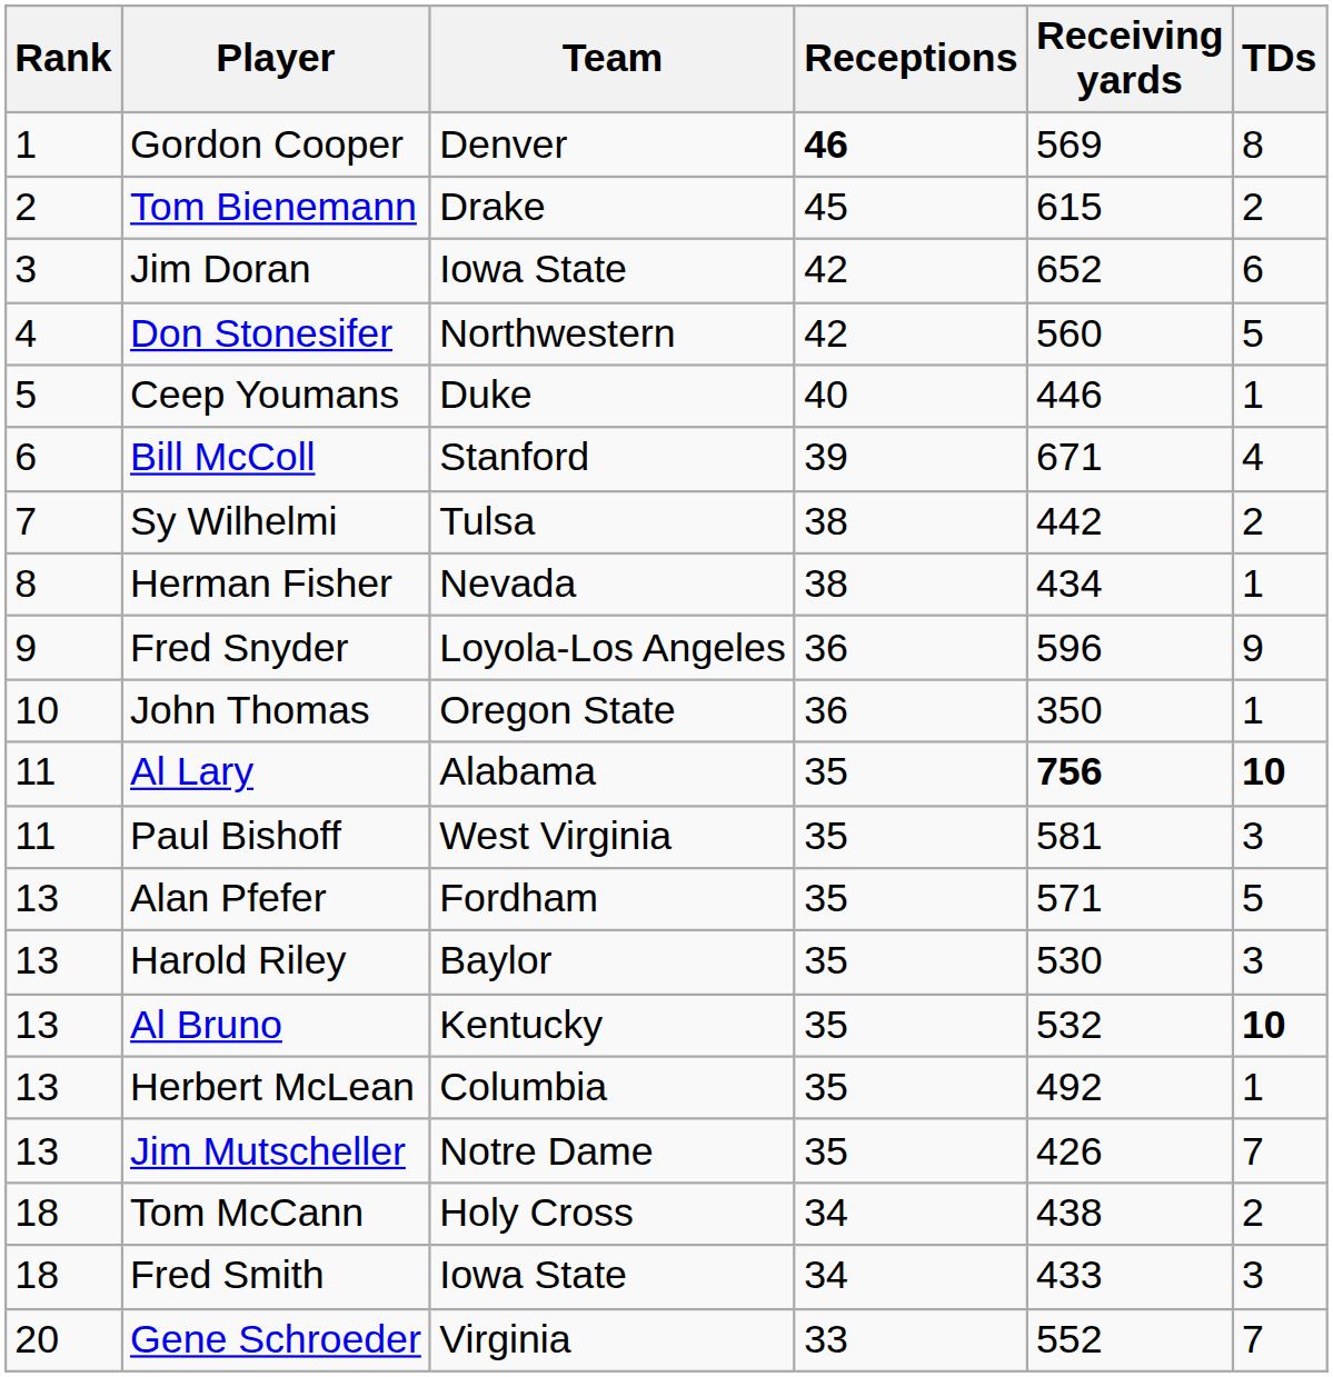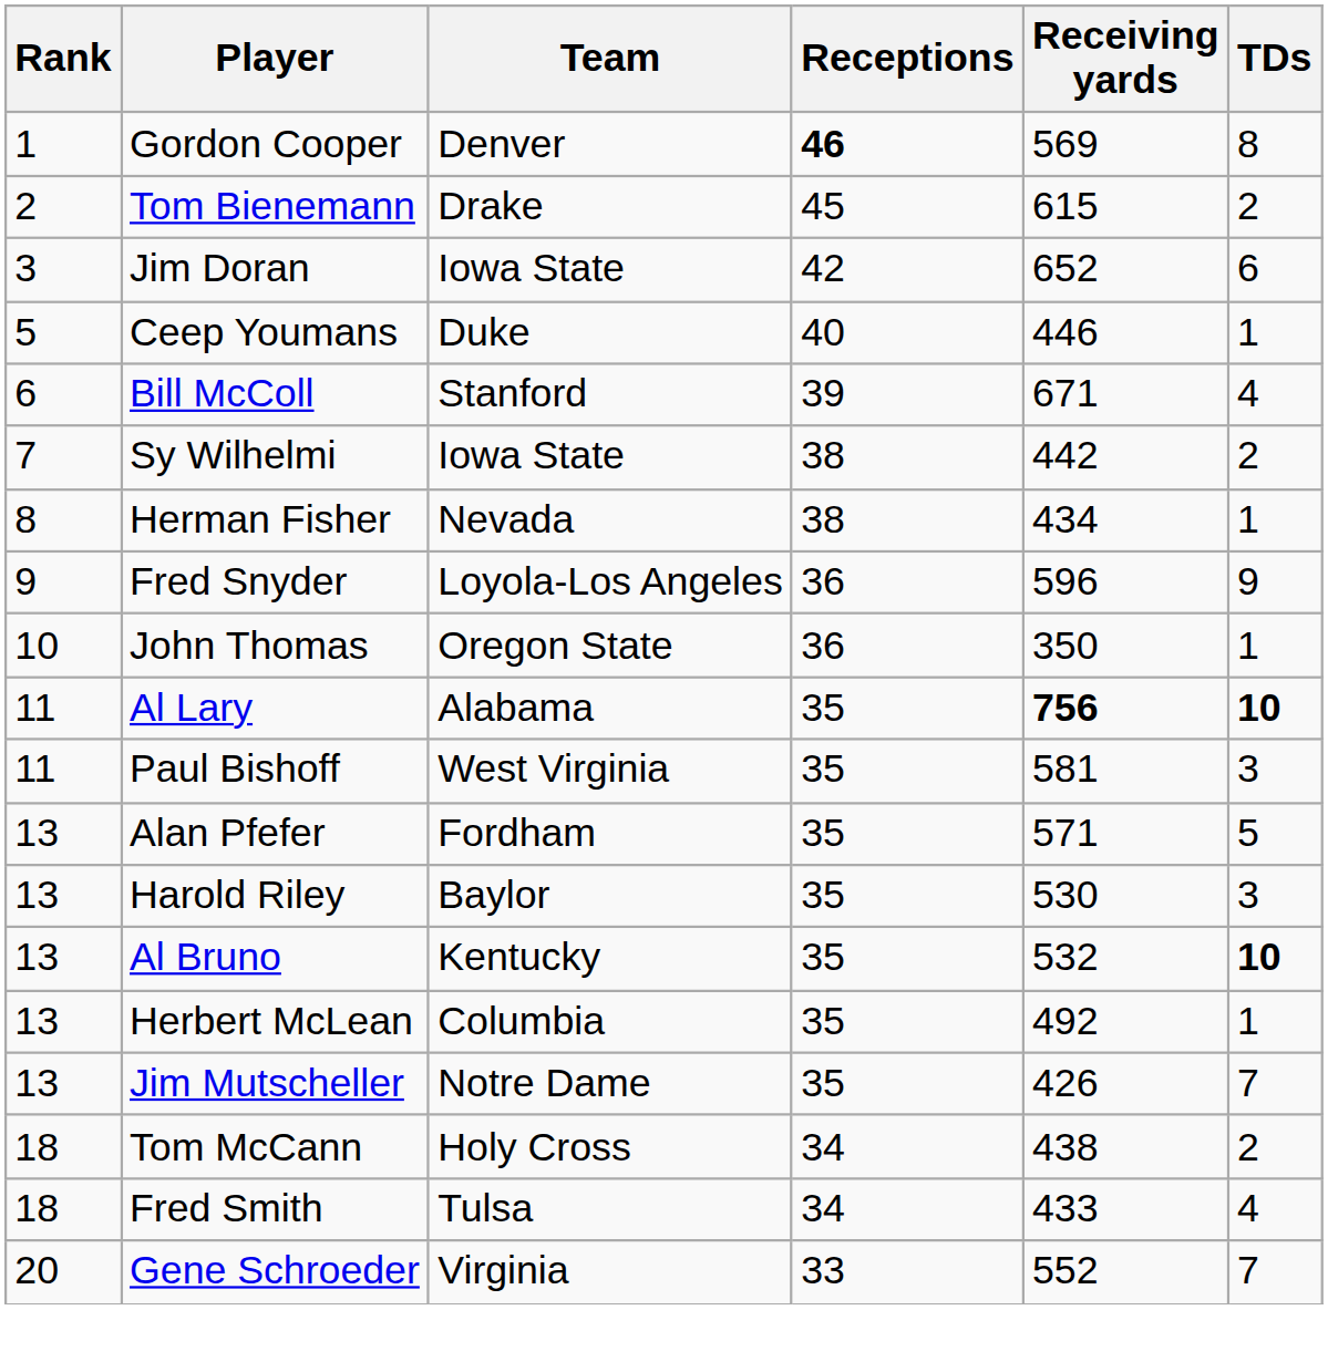- row: 4 | Don Stonesifer | Northwestern | 42 | 560 | 5
Sy Wilhelmi | Team: Tulsa -> Iowa State
Fred Smith | Team: Iowa State -> Tulsa
Fred Smith | TDs: 3 -> 4
